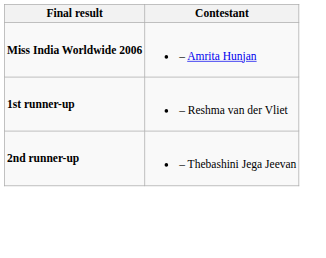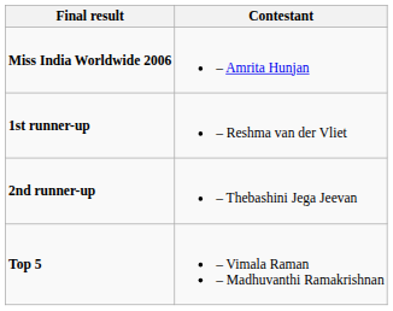+ row: Top 5 | – Vimala Raman – Madhuvanthi Ramakrishnan
